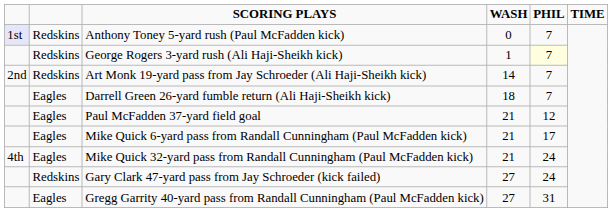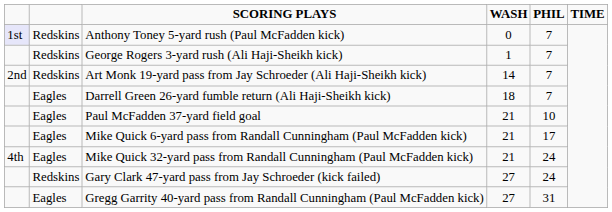George Rogers 3-yard rush (Ali Haji-Sheikh kick) | PHIL: lightyellow background -> no background
Paul McFadden 37-yard field goal | PHIL: 12 -> 10
